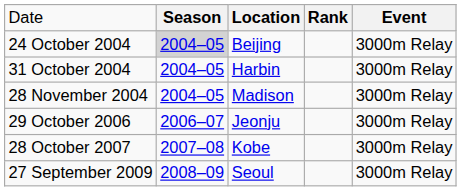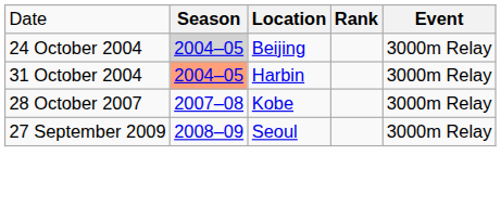31 October 2004 | column 2: no background -> lightsalmon background
- row: 28 November 2004 | 2004–05 | Madison | 3000m Relay
- row: 29 October 2006 | 2006–07 | Jeonju | 3000m Relay
